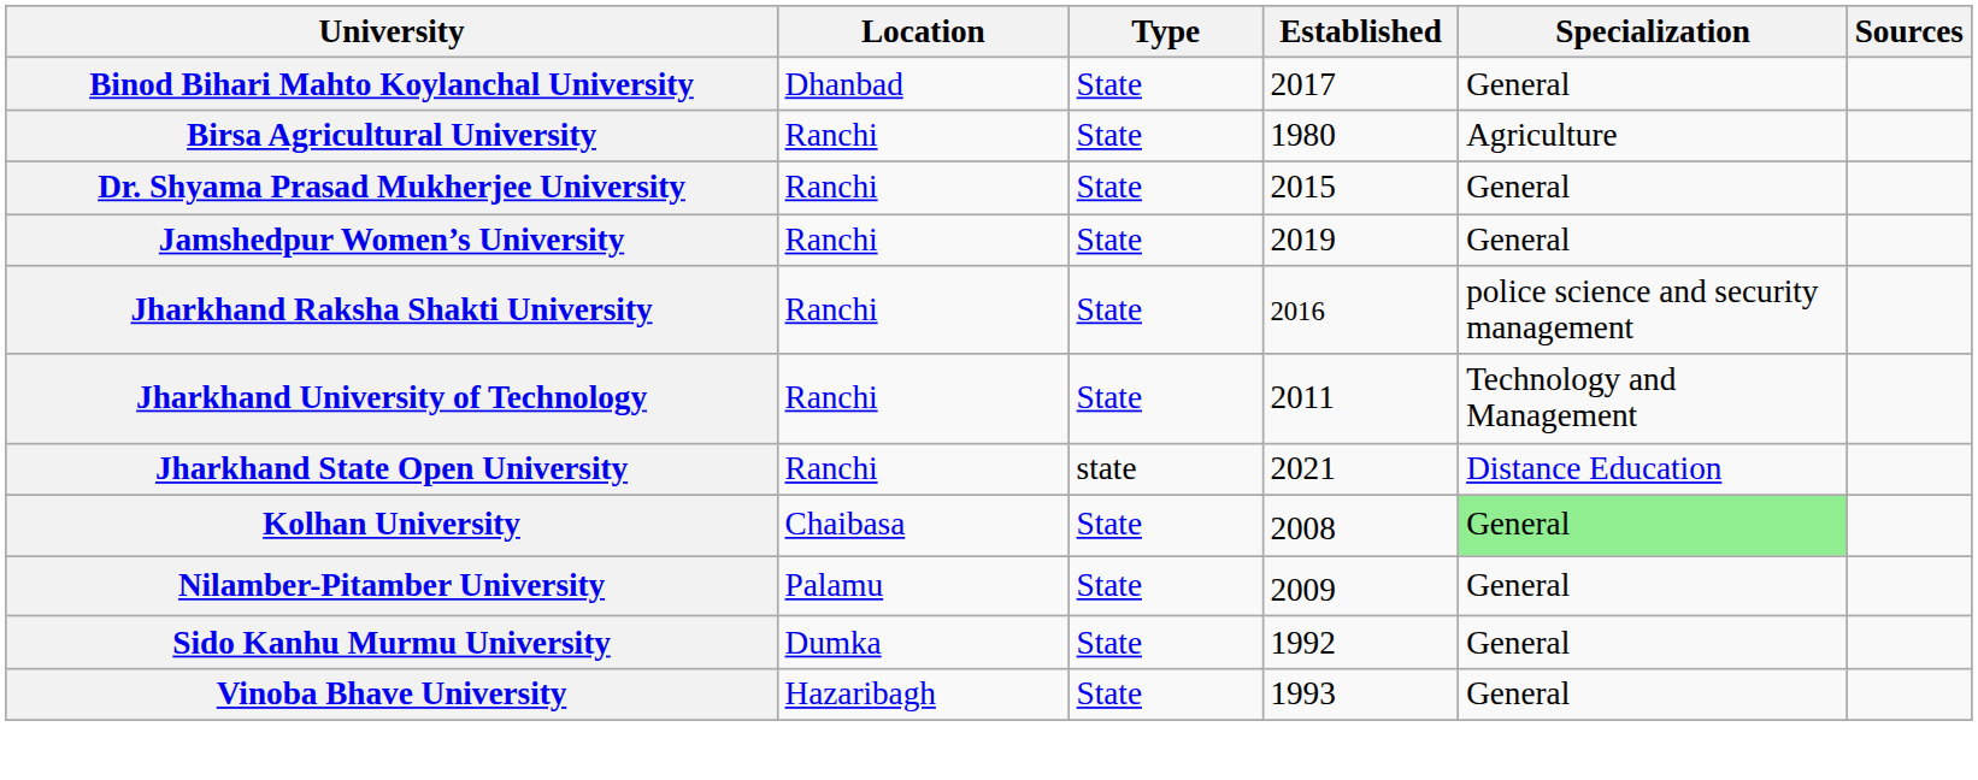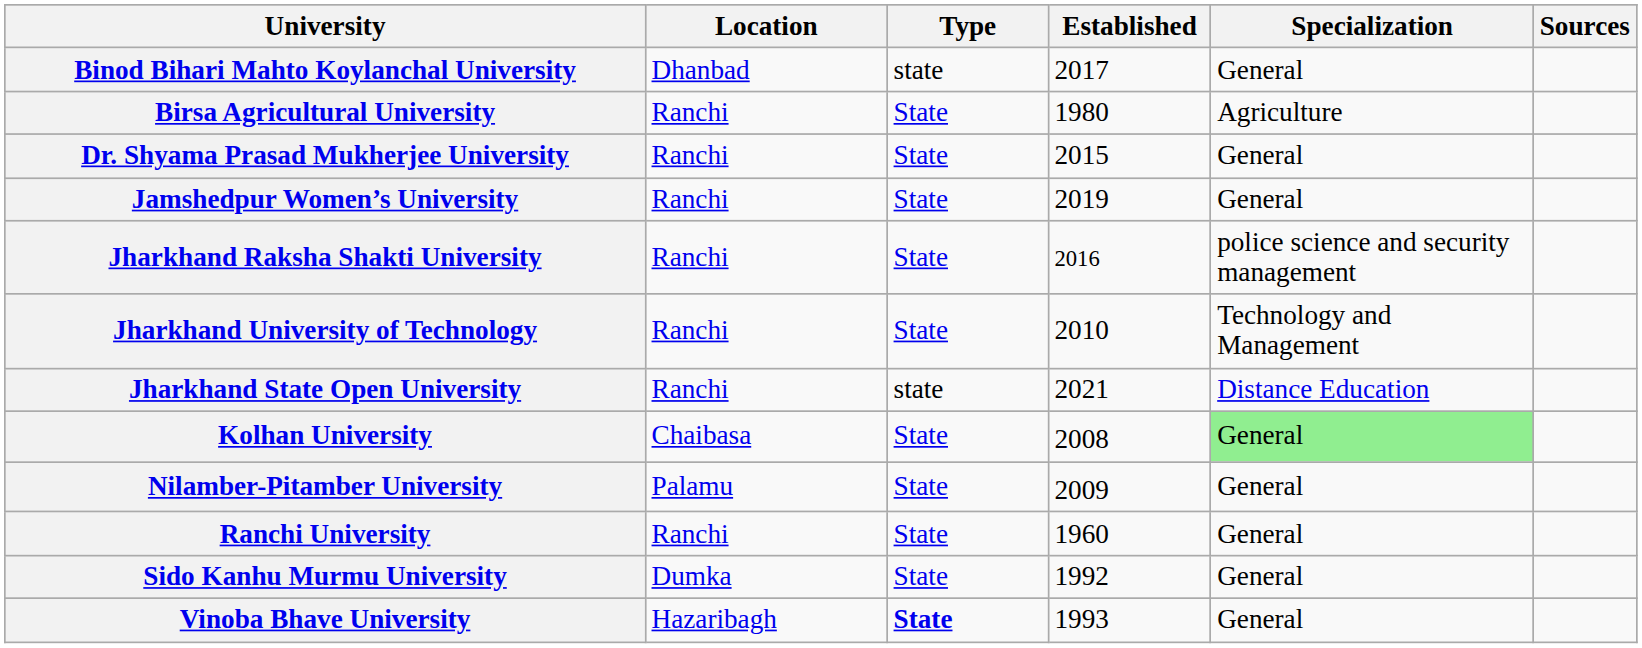Binod Bihari Mahto Koylanchal University | Type: State -> state
Jharkhand University of Technology | Established: 2011 -> 2010
+ row: Ranchi University | Ranchi | State | 1960 | General
Vinoba Bhave University | Type: normal -> bold
